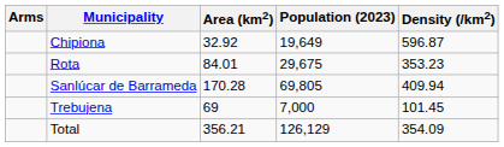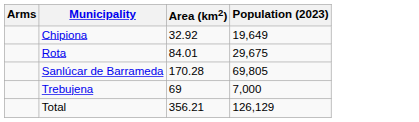- column: Density (/km2) | 596.87 | 353.23 | 409.94 | 101.45 | 354.09
